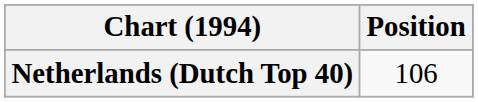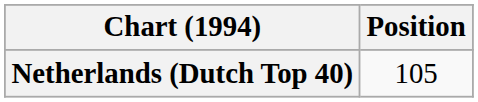Netherlands (Dutch Top 40) | Position: 106 -> 105
